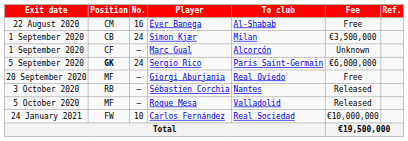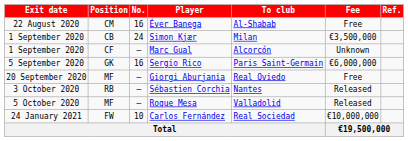Sergio Rico | Position: bold -> normal
Sergio Rico | No.: 24 -> 16
